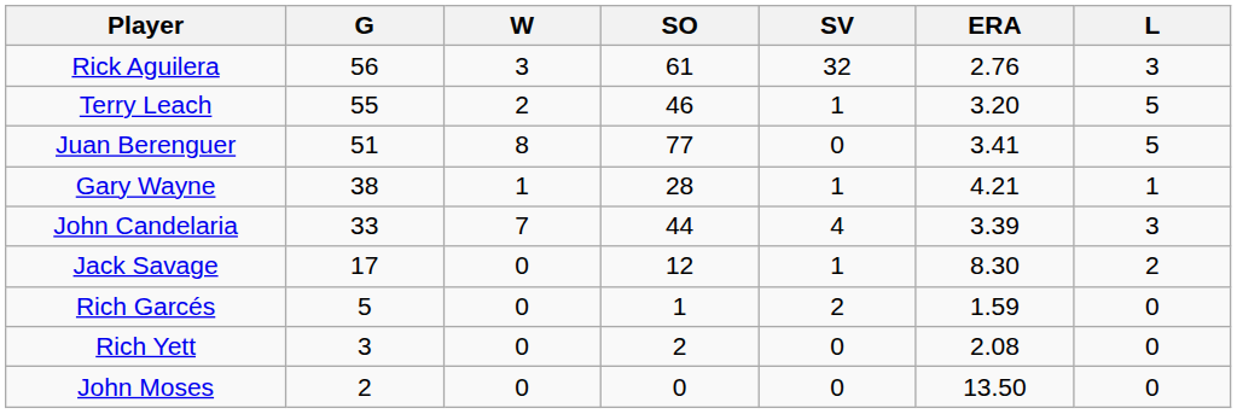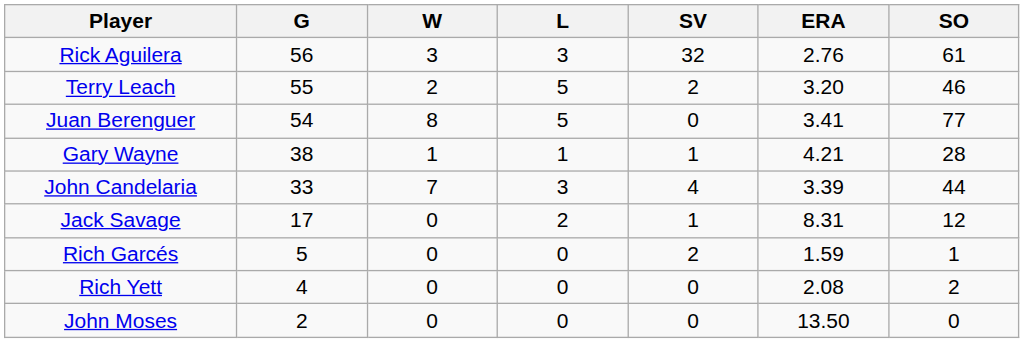columns swapped: L <-> SO
Terry Leach | SV: 1 -> 2
Juan Berenguer | G: 51 -> 54
Jack Savage | ERA: 8.30 -> 8.31
Rich Yett | G: 3 -> 4
